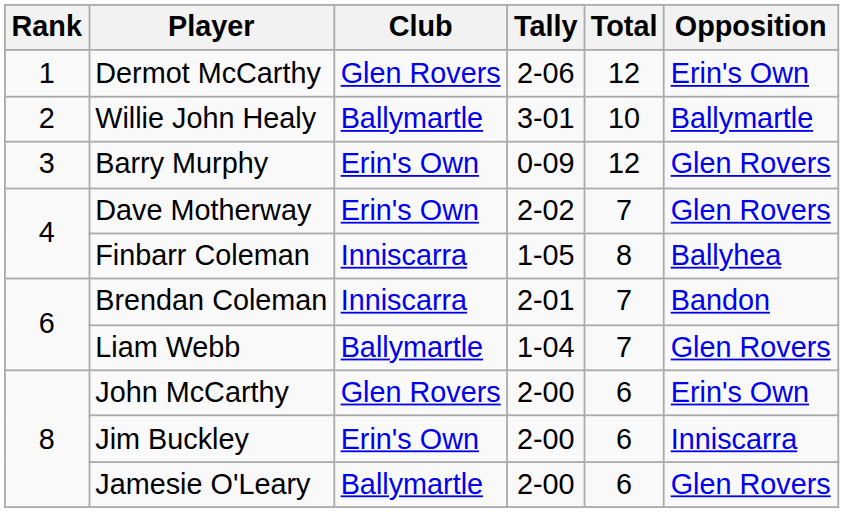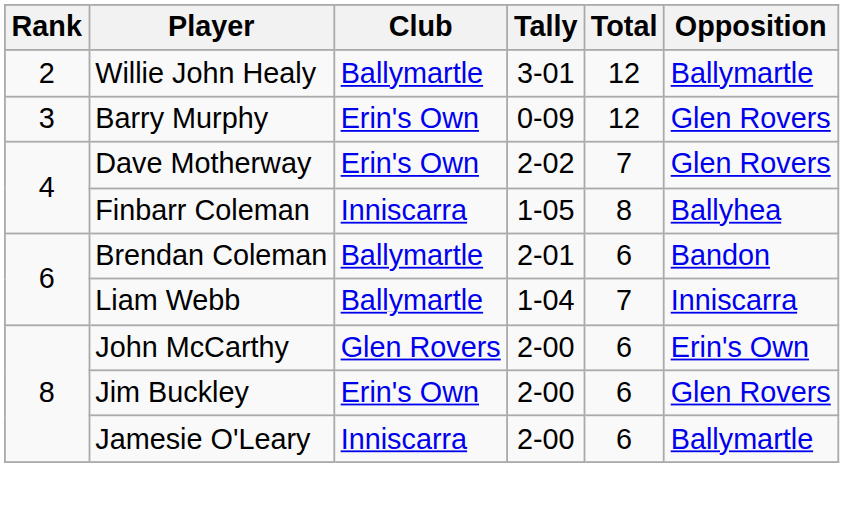- row: 1 | Dermot McCarthy | Glen Rovers | 2-06 | 12 | Erin's Own
Willie John Healy | Total: 10 -> 12
Brendan Coleman | Club: Inniscarra -> Ballymartle
Brendan Coleman | Total: 7 -> 6
Liam Webb | Opposition: Glen Rovers -> Inniscarra
Jim Buckley | Opposition: Inniscarra -> Glen Rovers
Jamesie O'Leary | Club: Ballymartle -> Inniscarra
Jamesie O'Leary | Opposition: Glen Rovers -> Ballymartle
